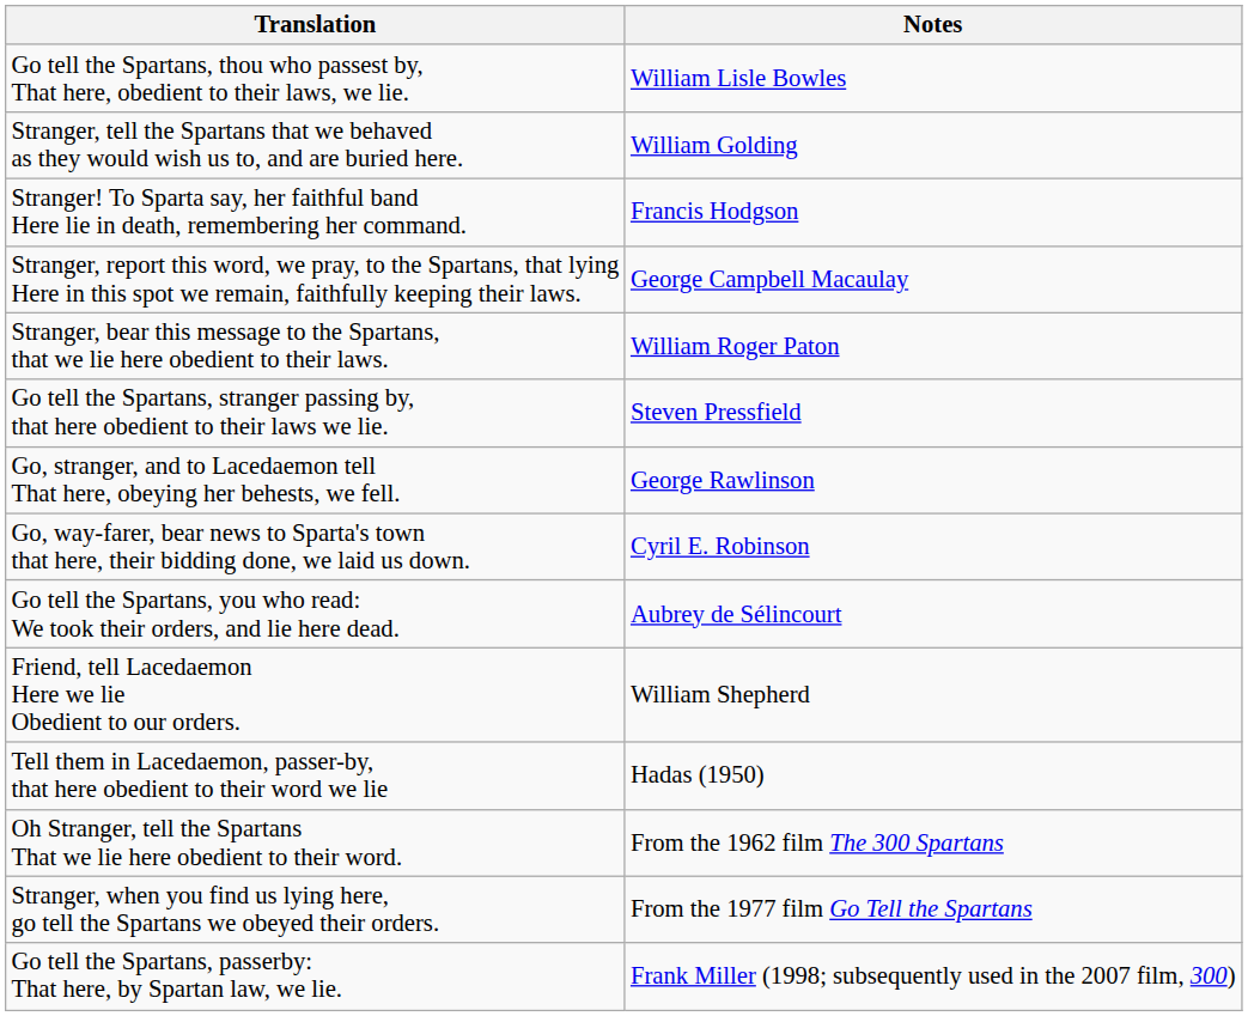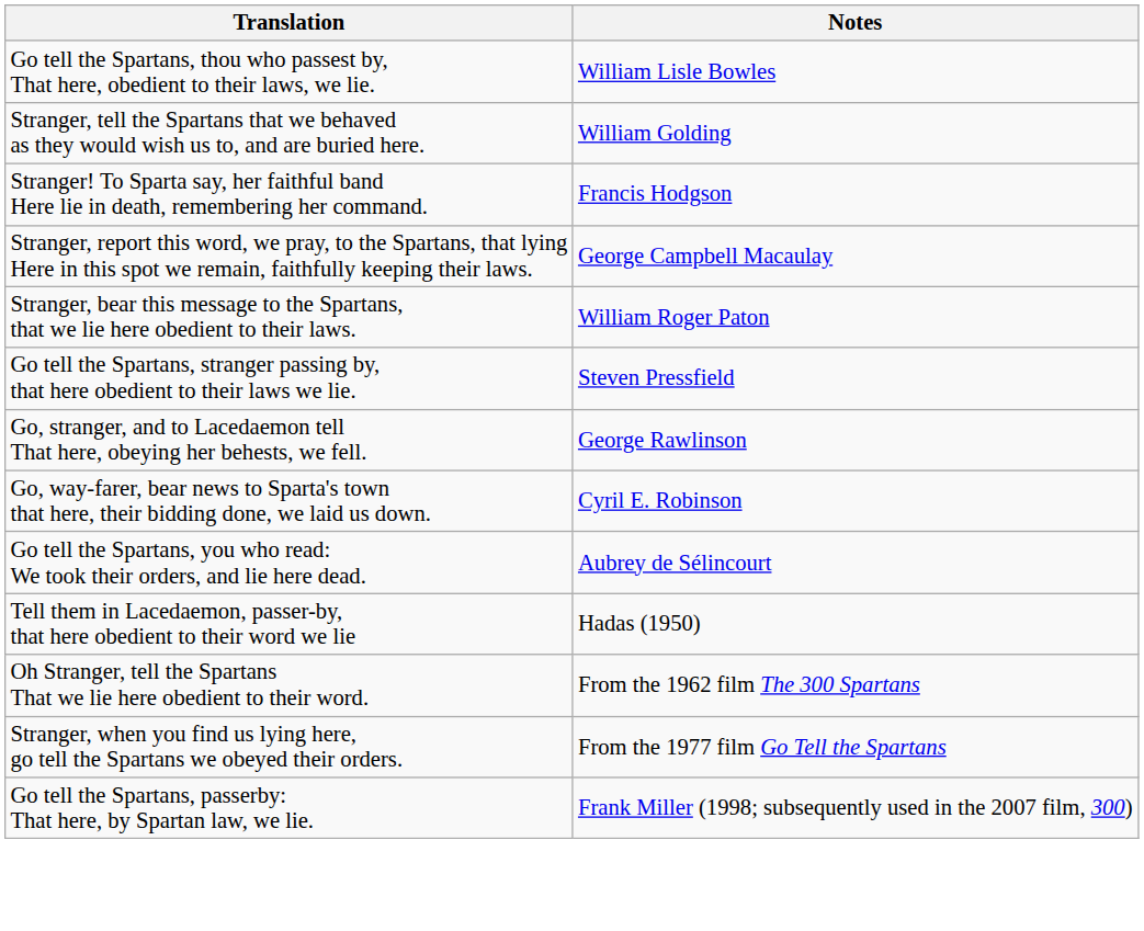- row: Friend, tell Lacedaemon Here we lie Obedient to our orders. | William Shepherd
